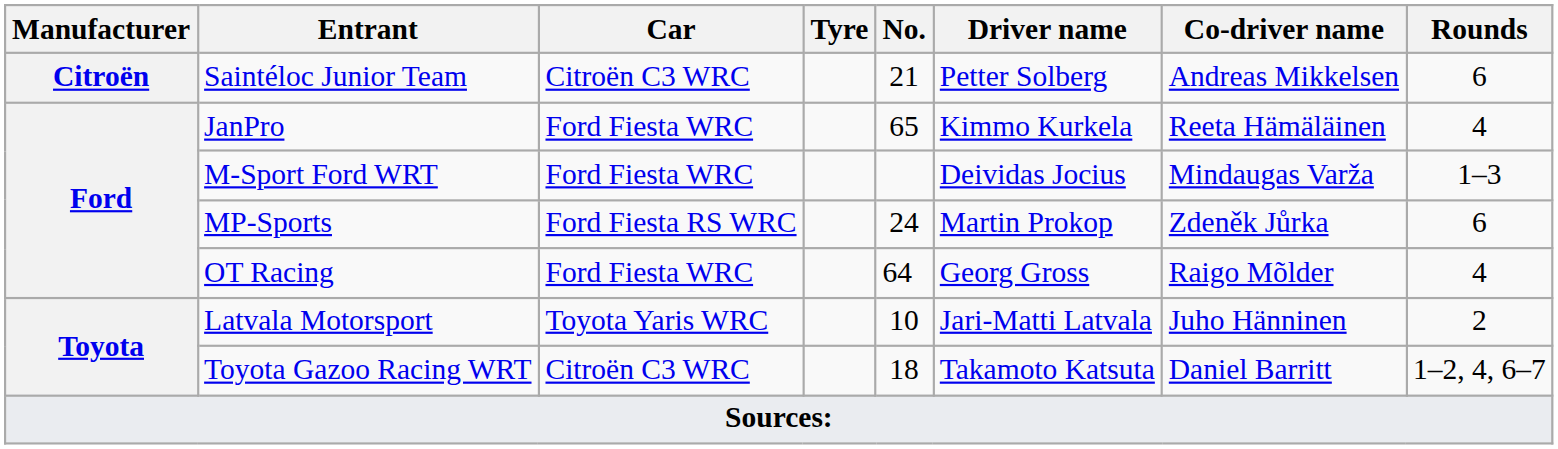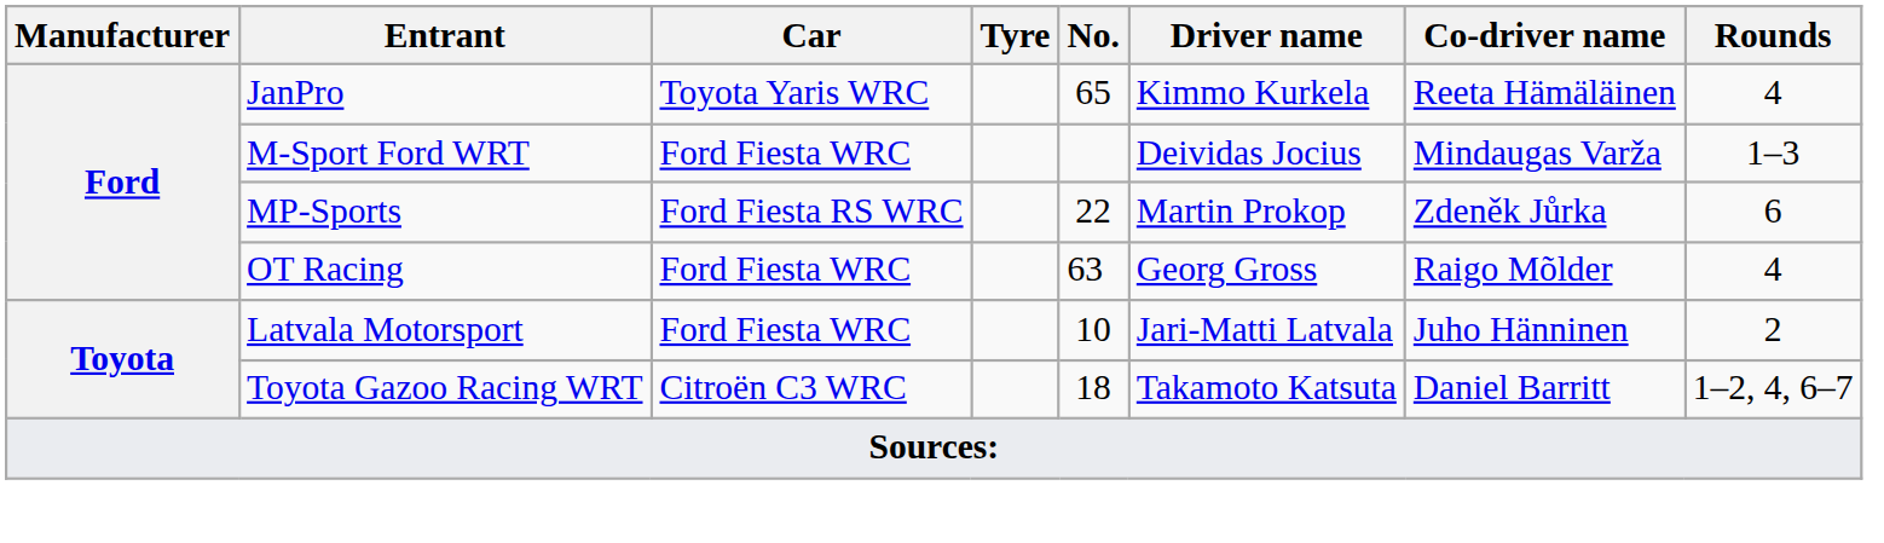- row: Citroën | Saintéloc Junior Team | Citroën C3 WRC | 21 | Petter Solberg | Andreas Mikkelsen | 6
JanPro | Car: Ford Fiesta WRC -> Toyota Yaris WRC
MP-Sports | No.: 24 -> 22
OT Racing | No.: 64 -> 63
Latvala Motorsport | Car: Toyota Yaris WRC -> Ford Fiesta WRC
